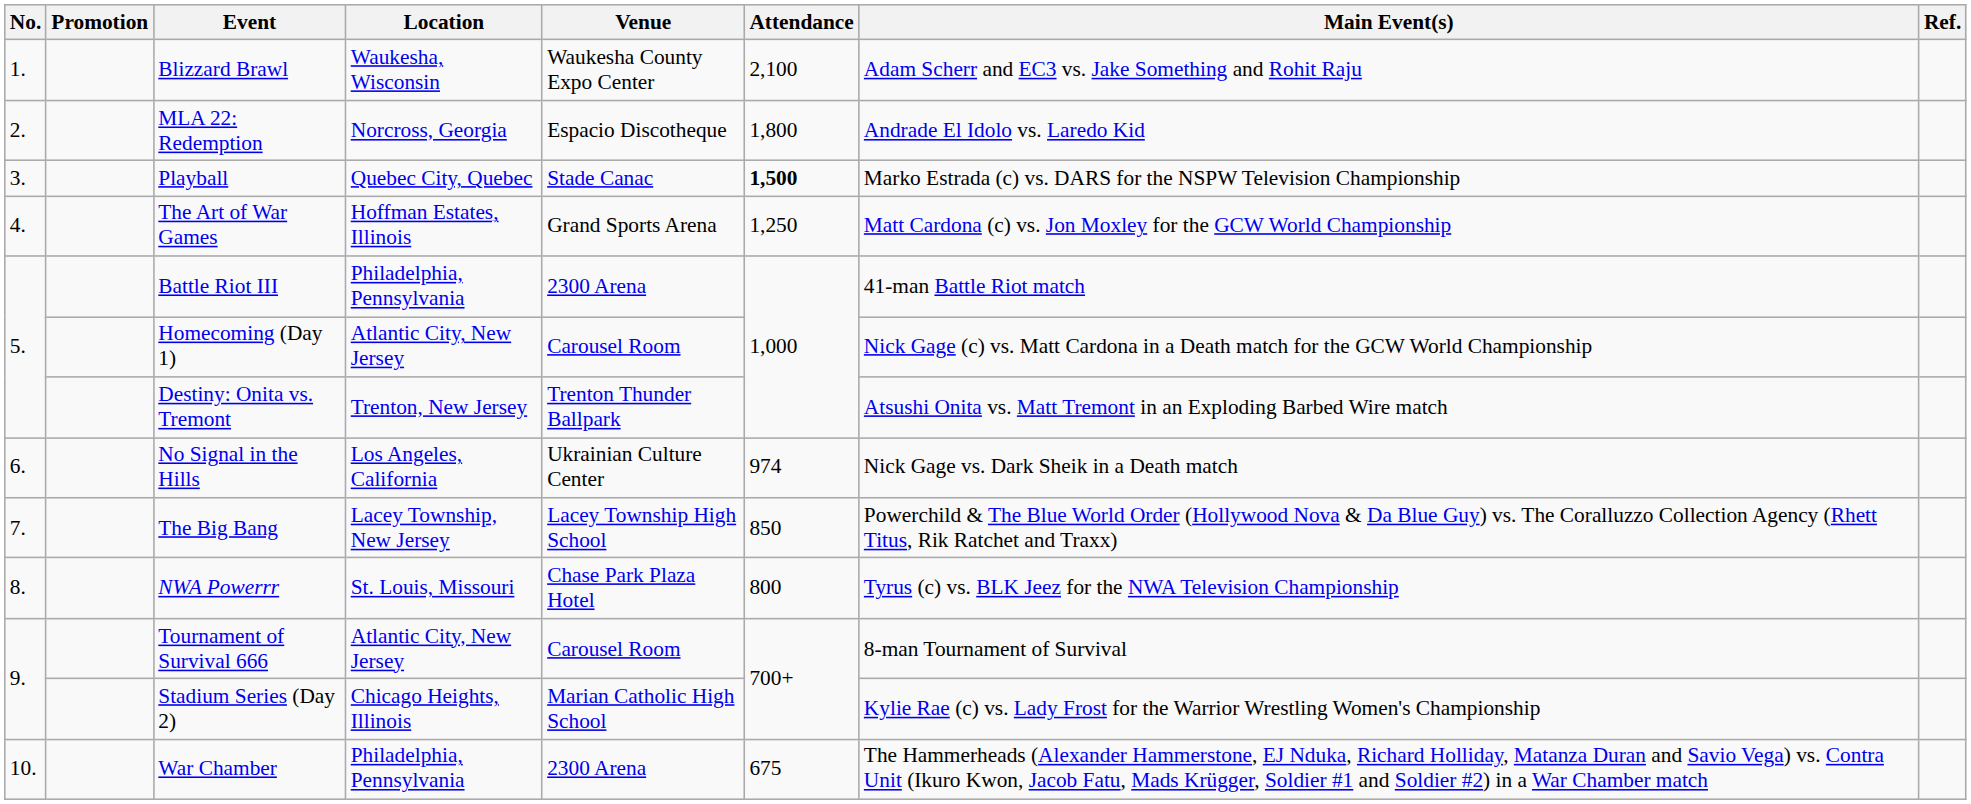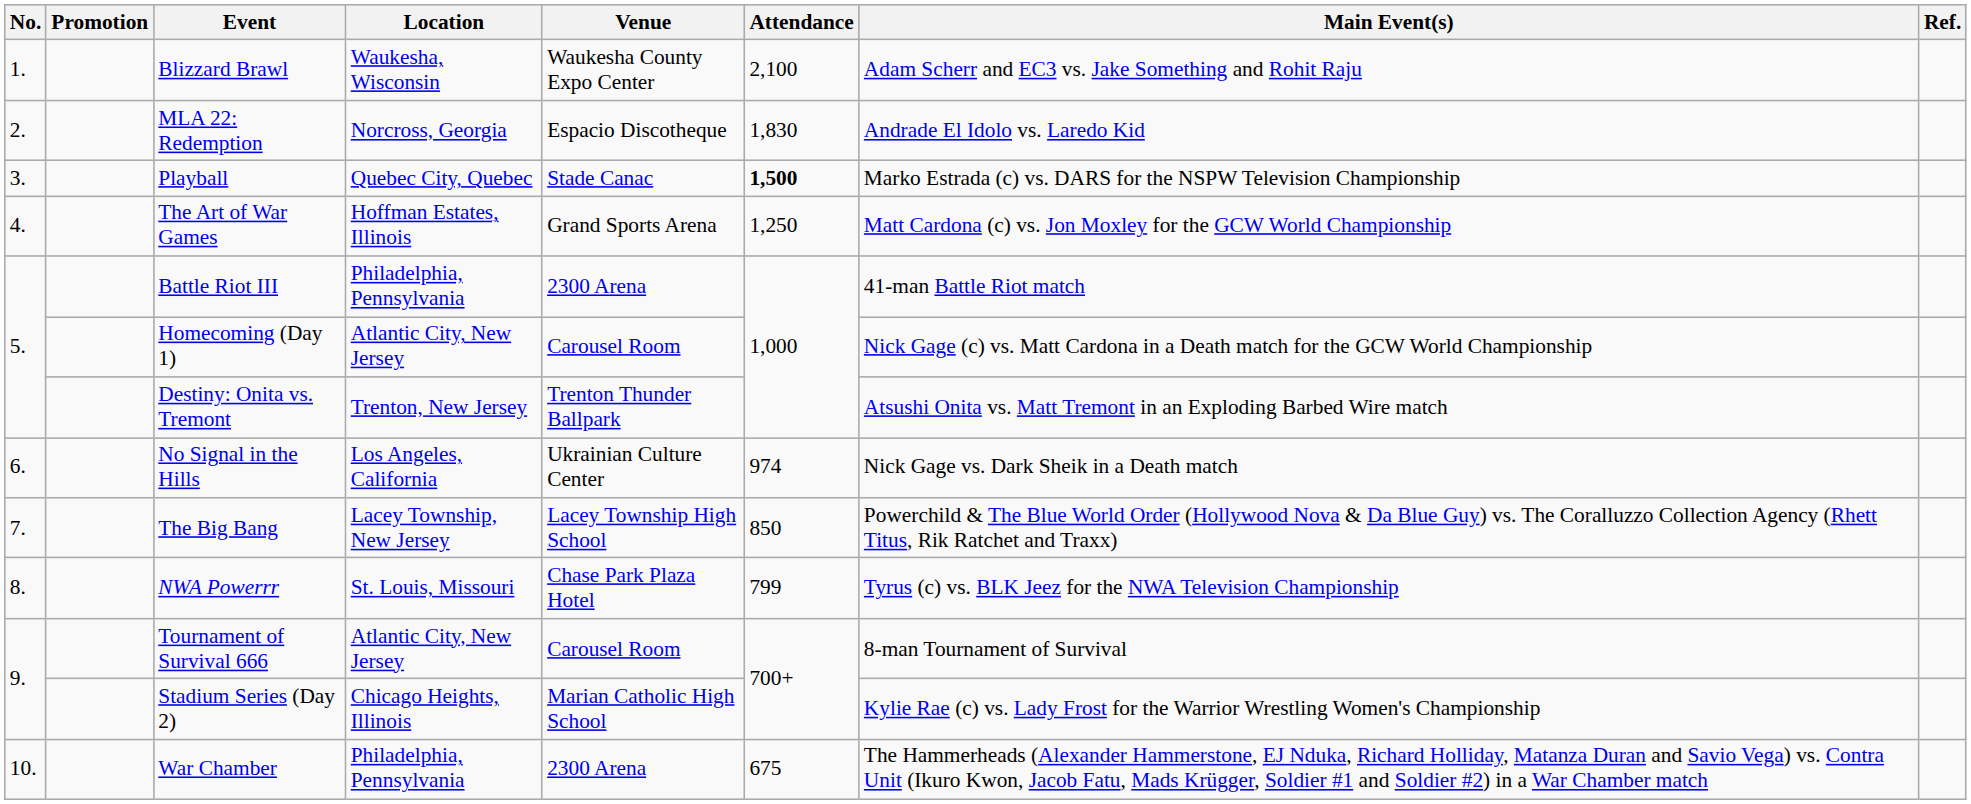MLA 22: Redemption | Attendance: 1,800 -> 1,830
NWA Powerrr | Attendance: 800 -> 799
